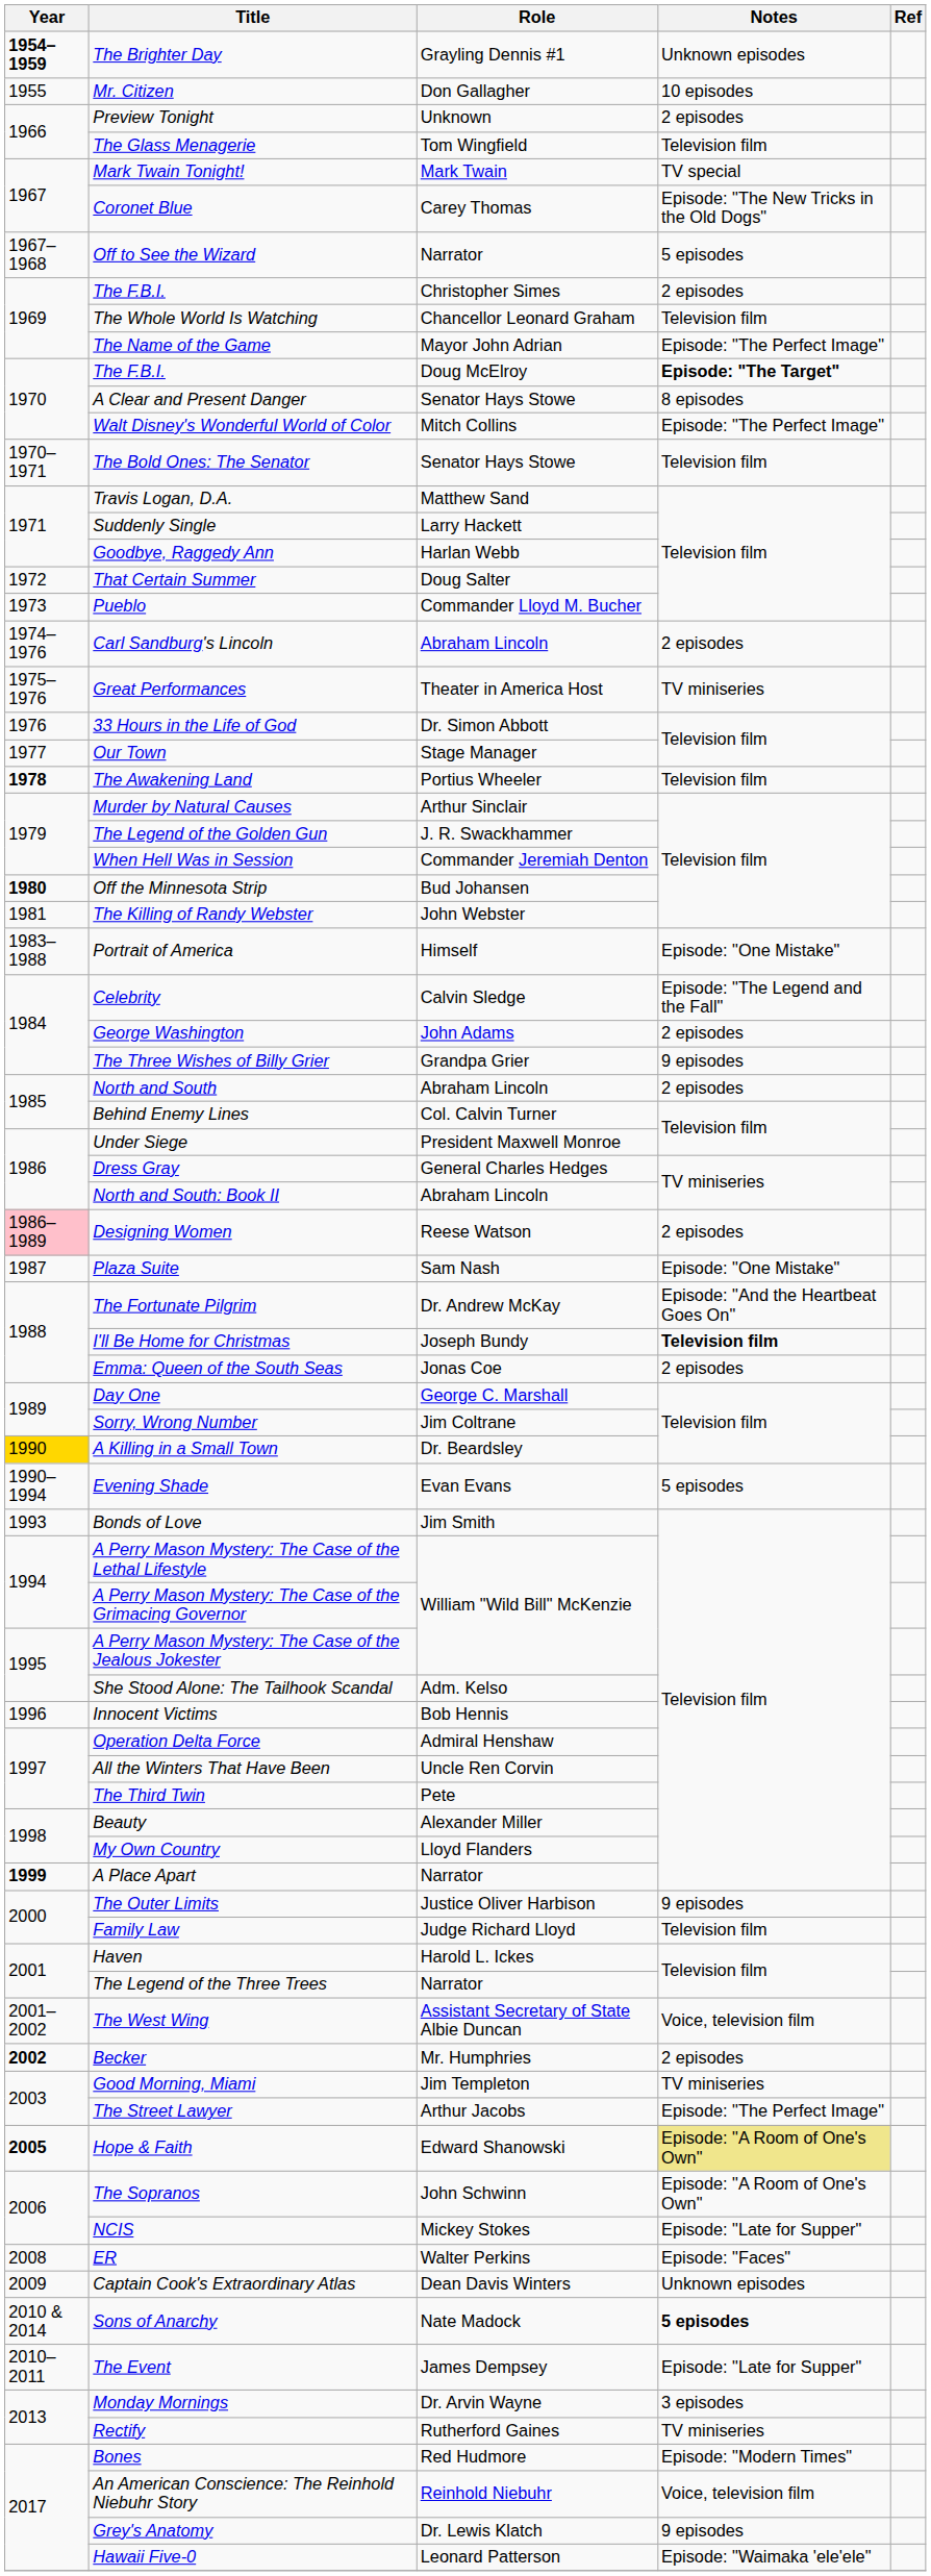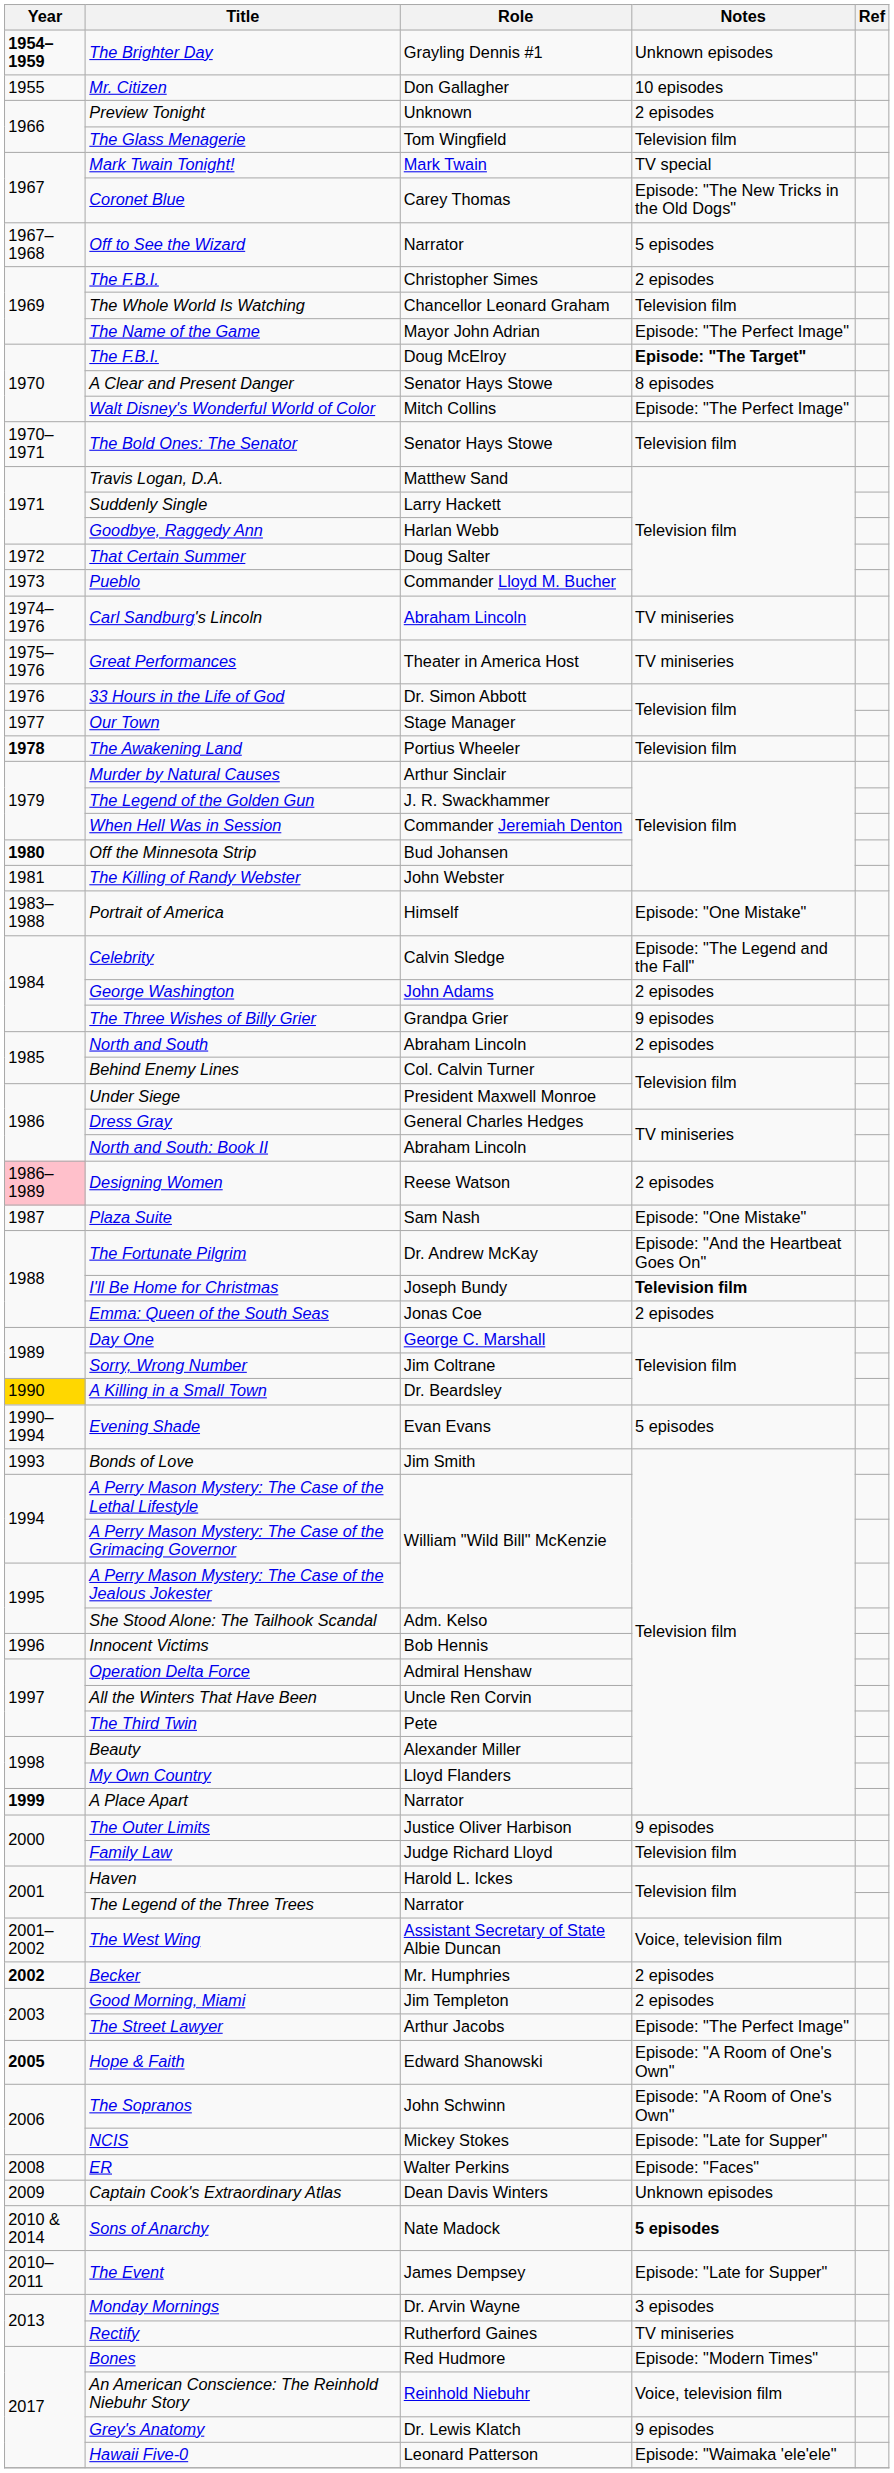Carl Sandburg's Lincoln | Notes: 2 episodes -> TV miniseries
Good Morning, Miami | Notes: TV miniseries -> 2 episodes
Hope & Faith | Notes: khaki background -> no background
